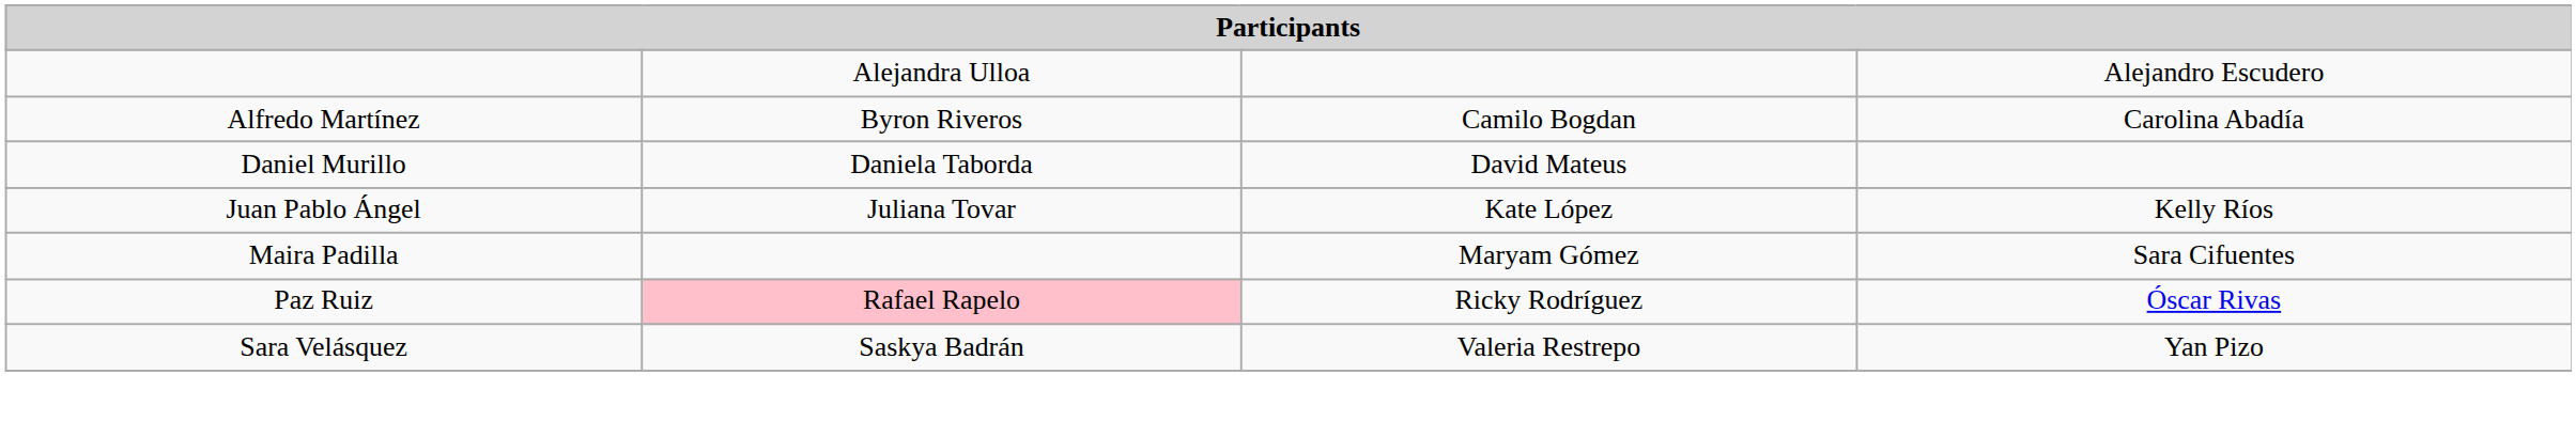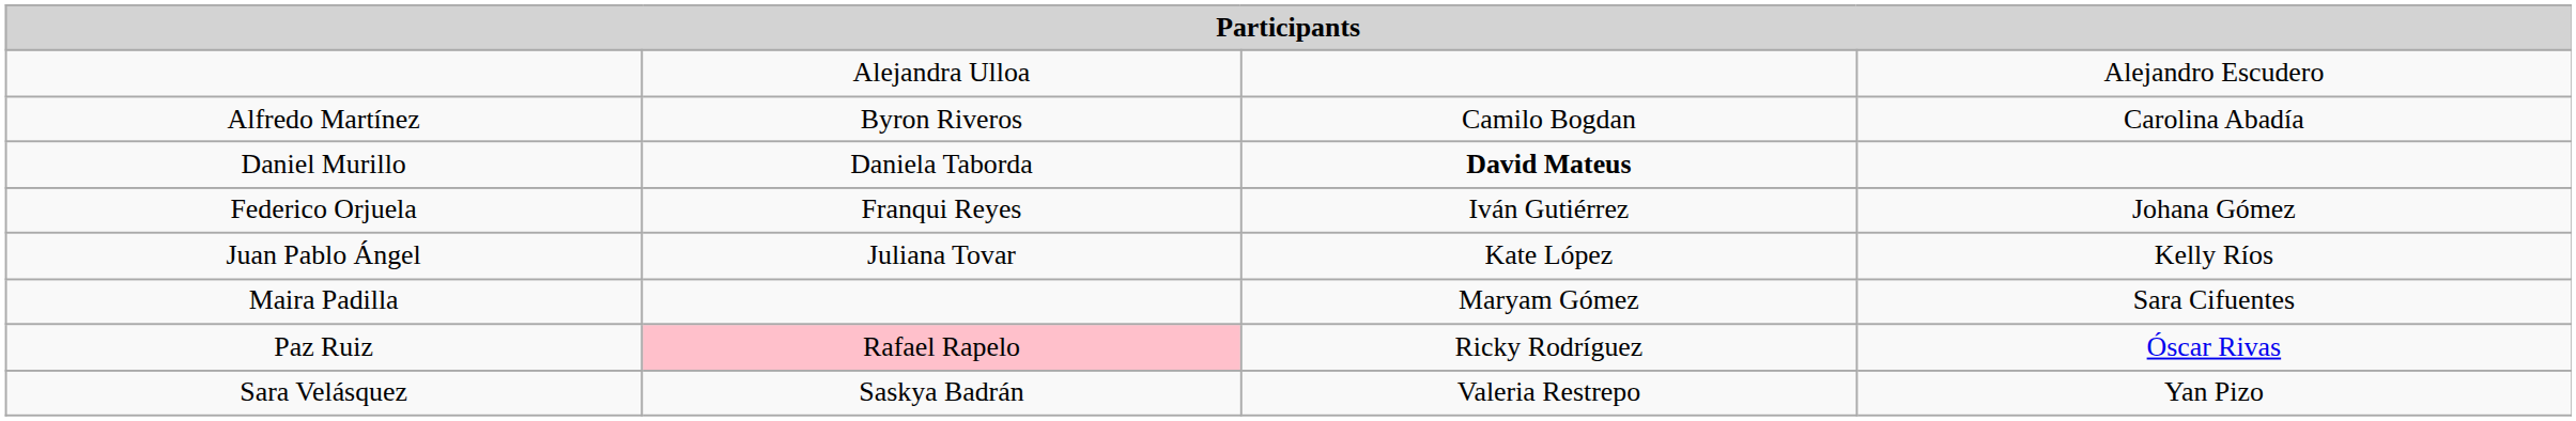Daniel Murillo | column 3: normal -> bold
+ row: Federico Orjuela | Franqui Reyes | Iván Gutiérrez | Johana Gómez
